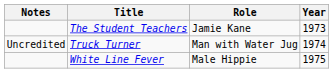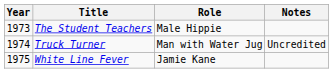columns swapped: Year <-> Notes
The Student Teachers | Role: Jamie Kane -> Male Hippie
White Line Fever | Role: Male Hippie -> Jamie Kane
